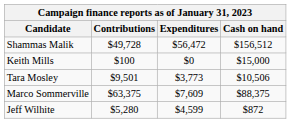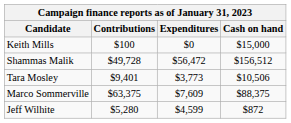rows swapped: Shammas Malik <-> Keith Mills
Tara Mosley | Contributions: $9,501 -> $9,401
